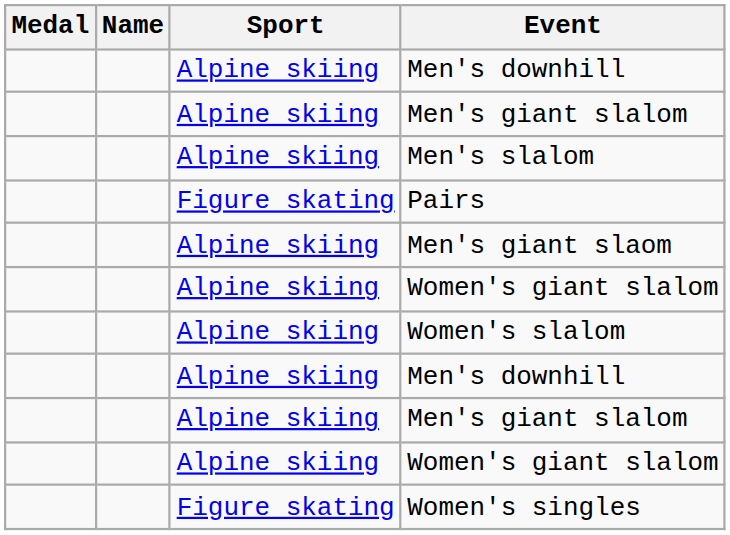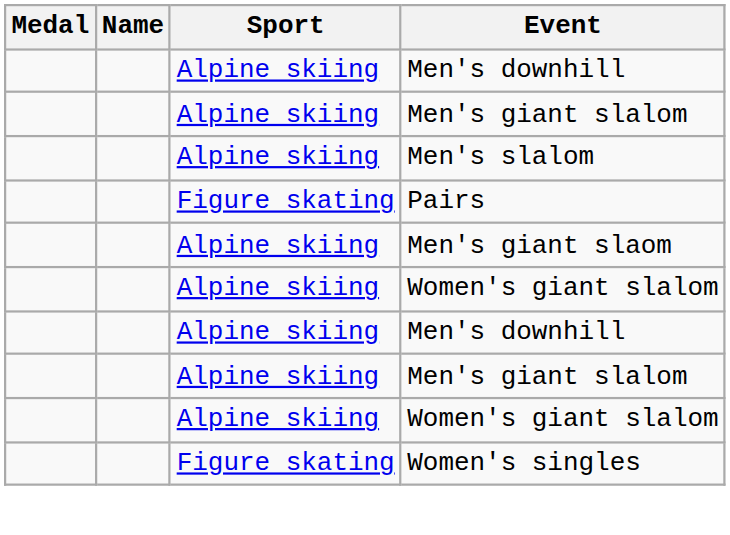- row: Alpine skiing | Women's slalom
